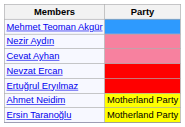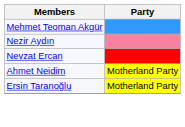- row: Cevat Ayhan
- row: Ertuğrul Eryılmaz
